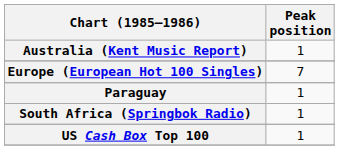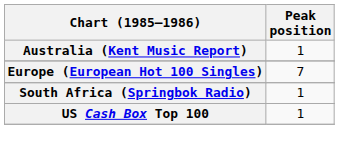- row: Paraguay | 1
